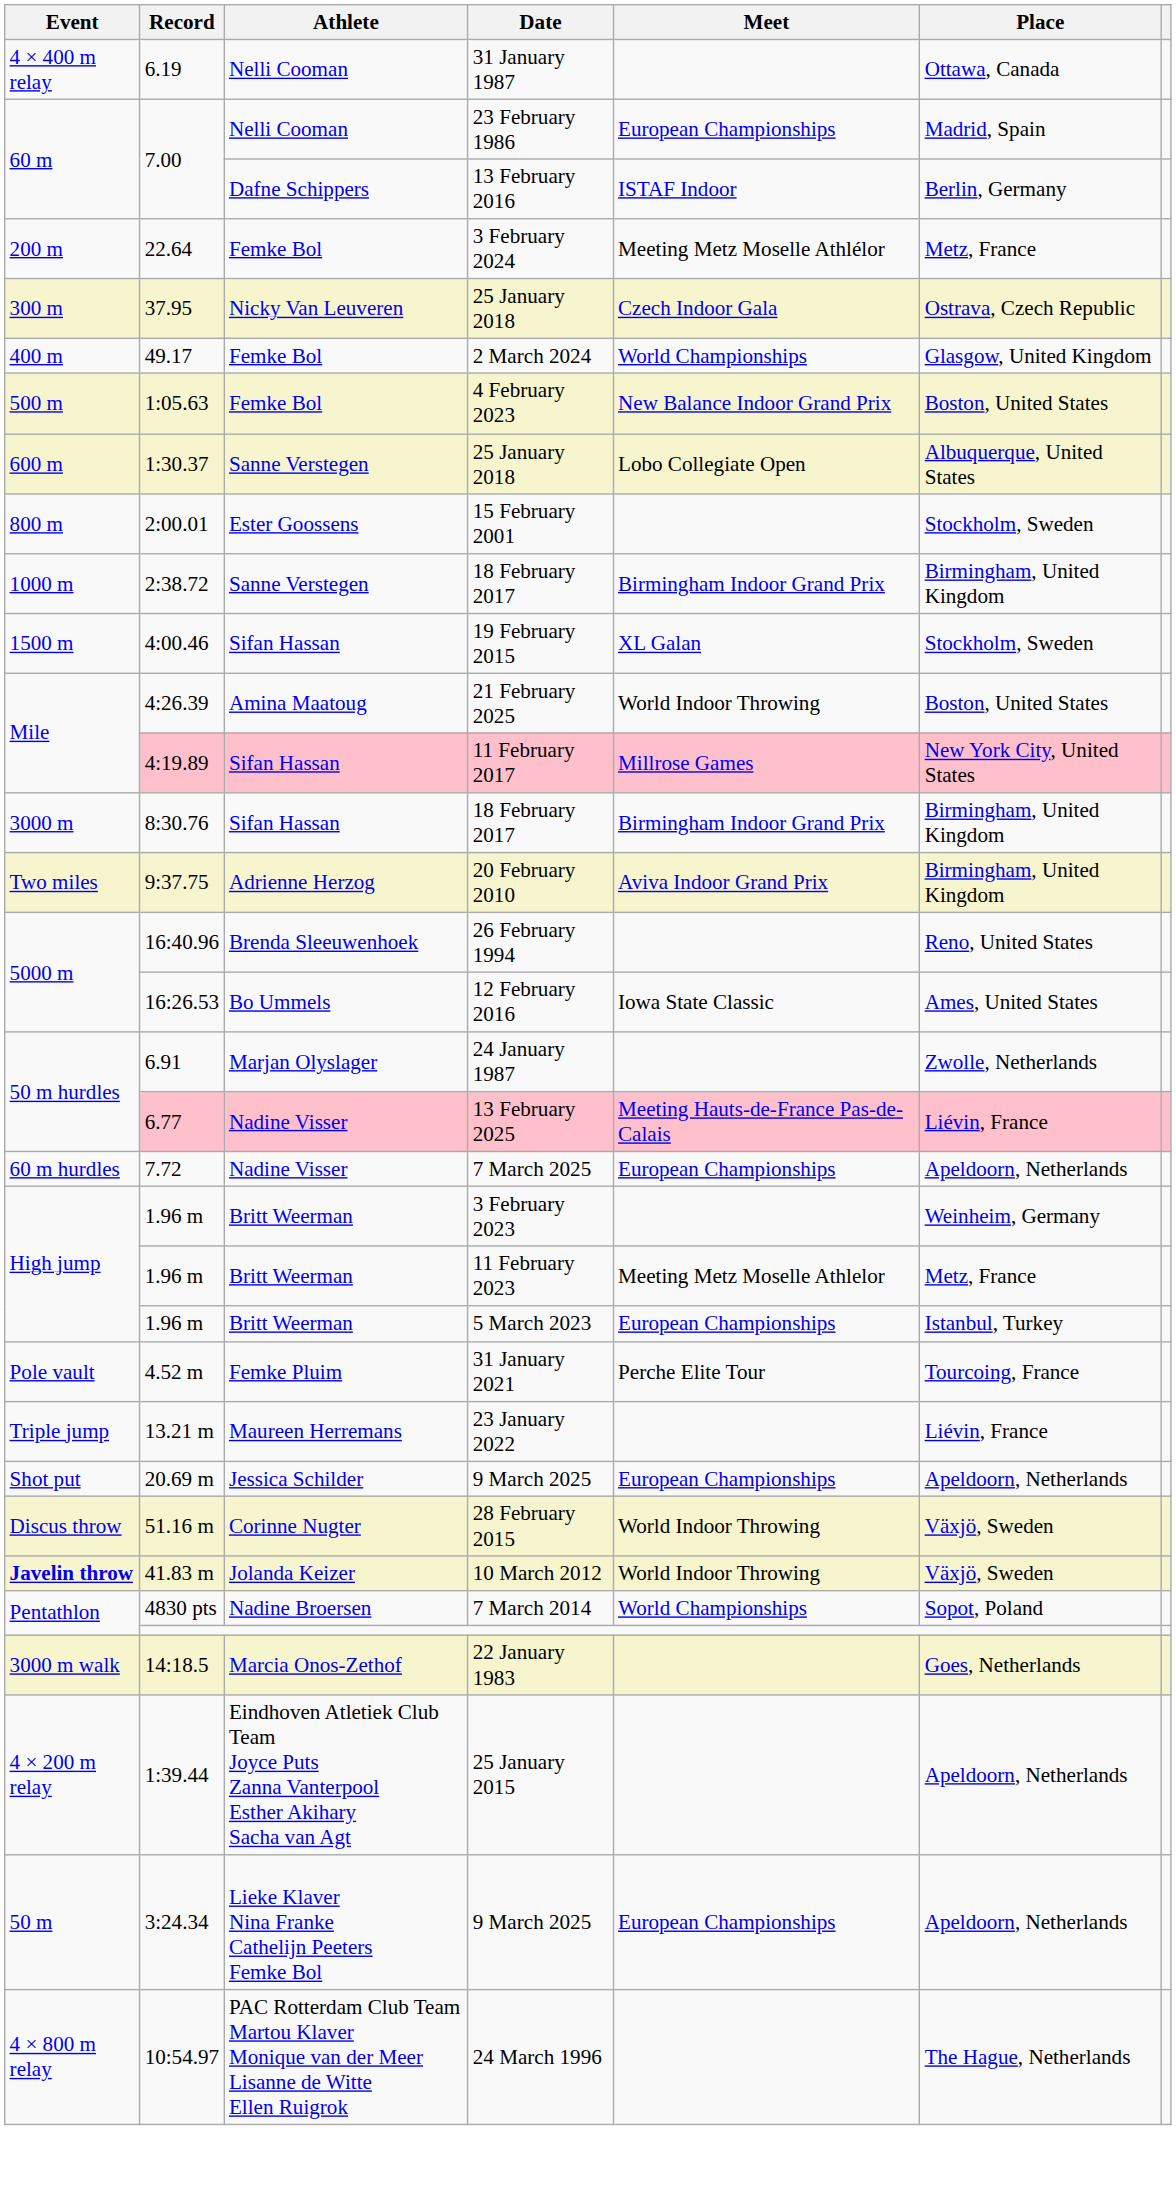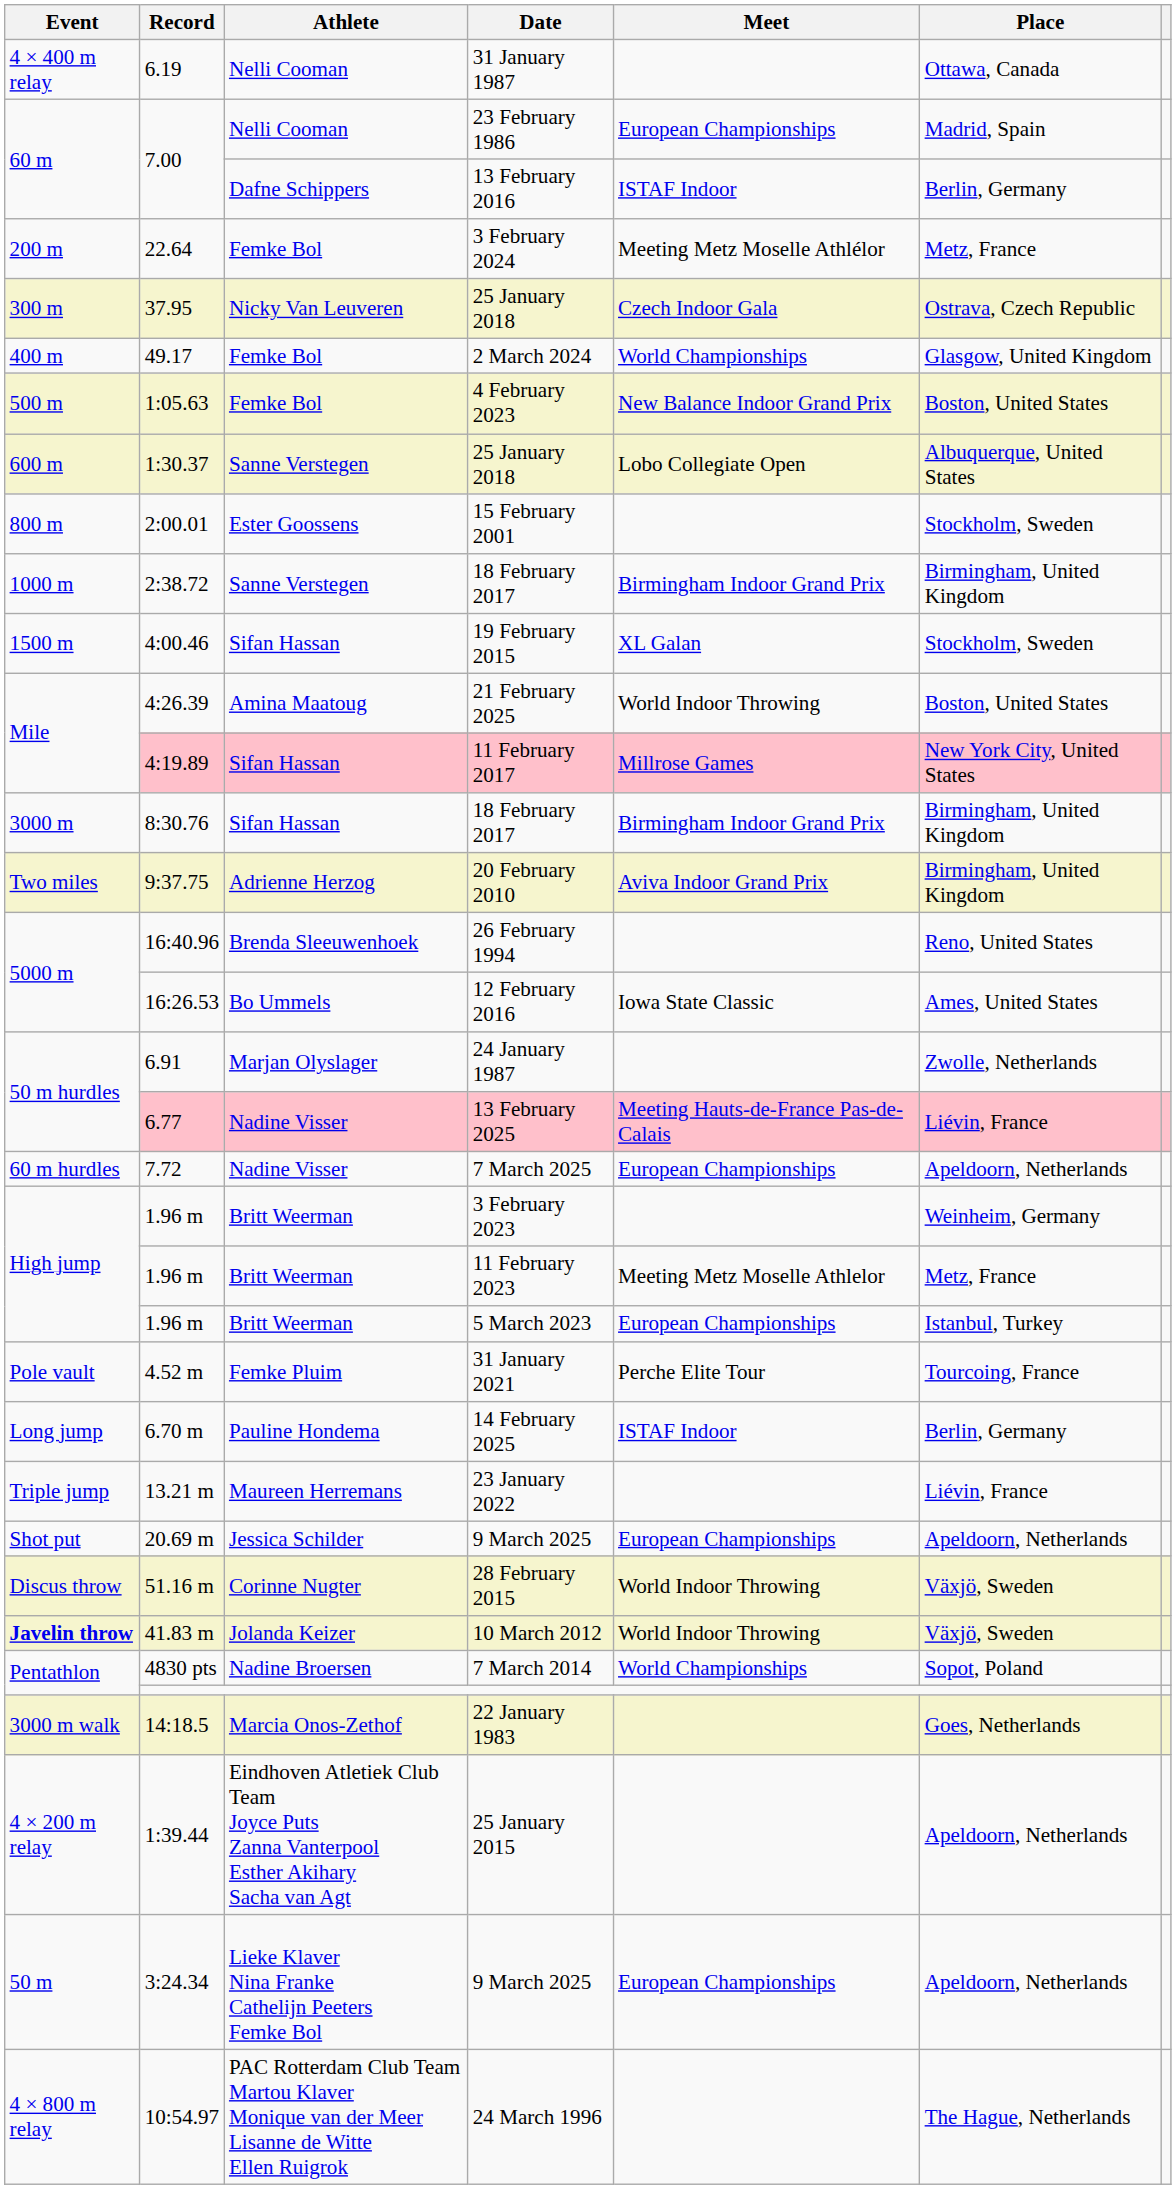+ row: Long jump | 6.70 m | Pauline Hondema | 14 February 2025 | ISTAF Indoor | Berlin, Germany
